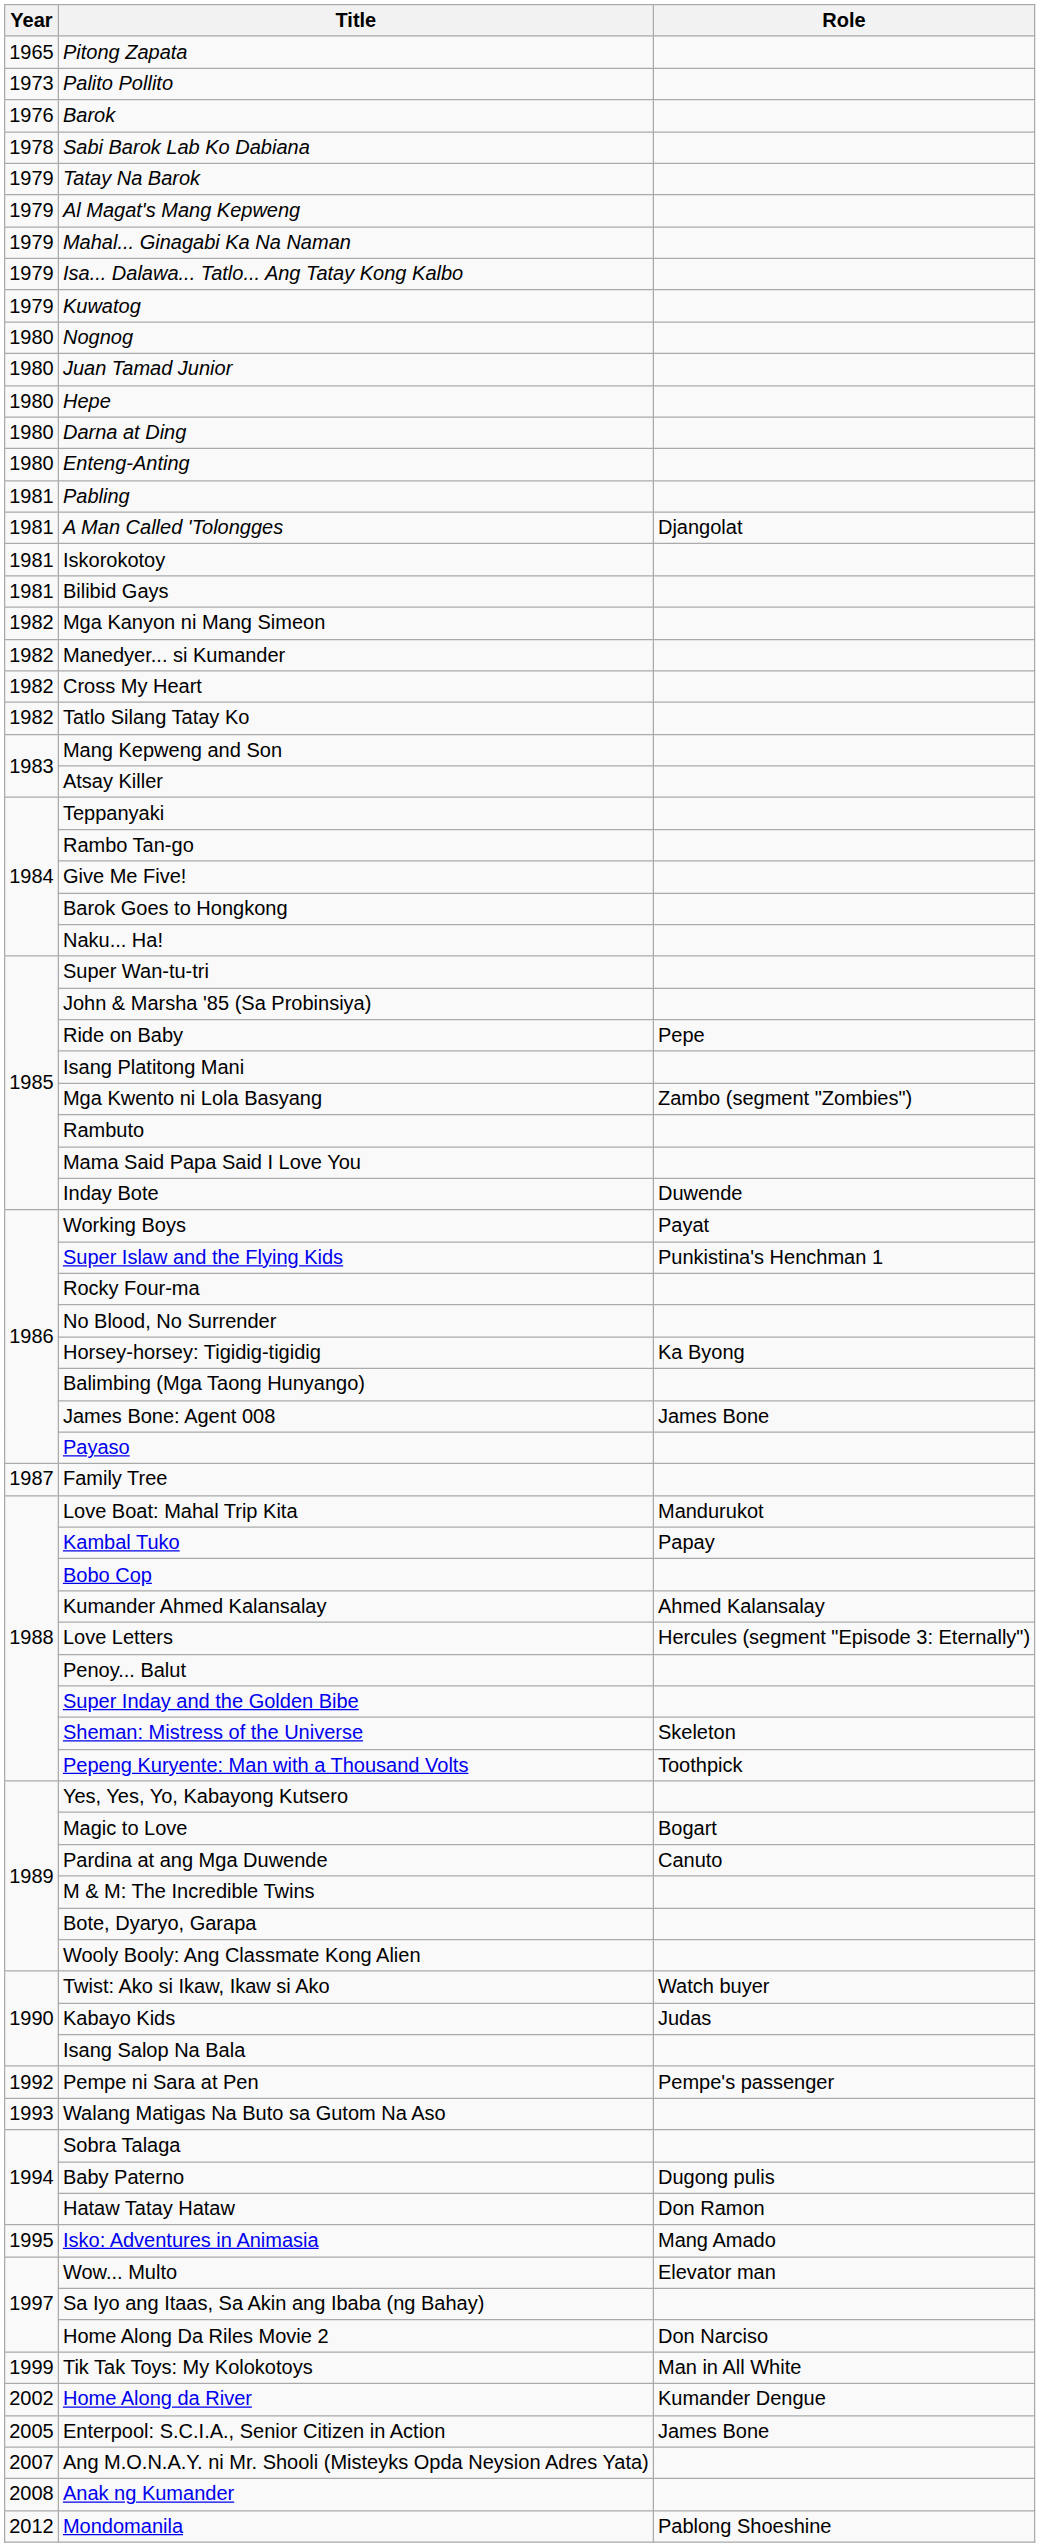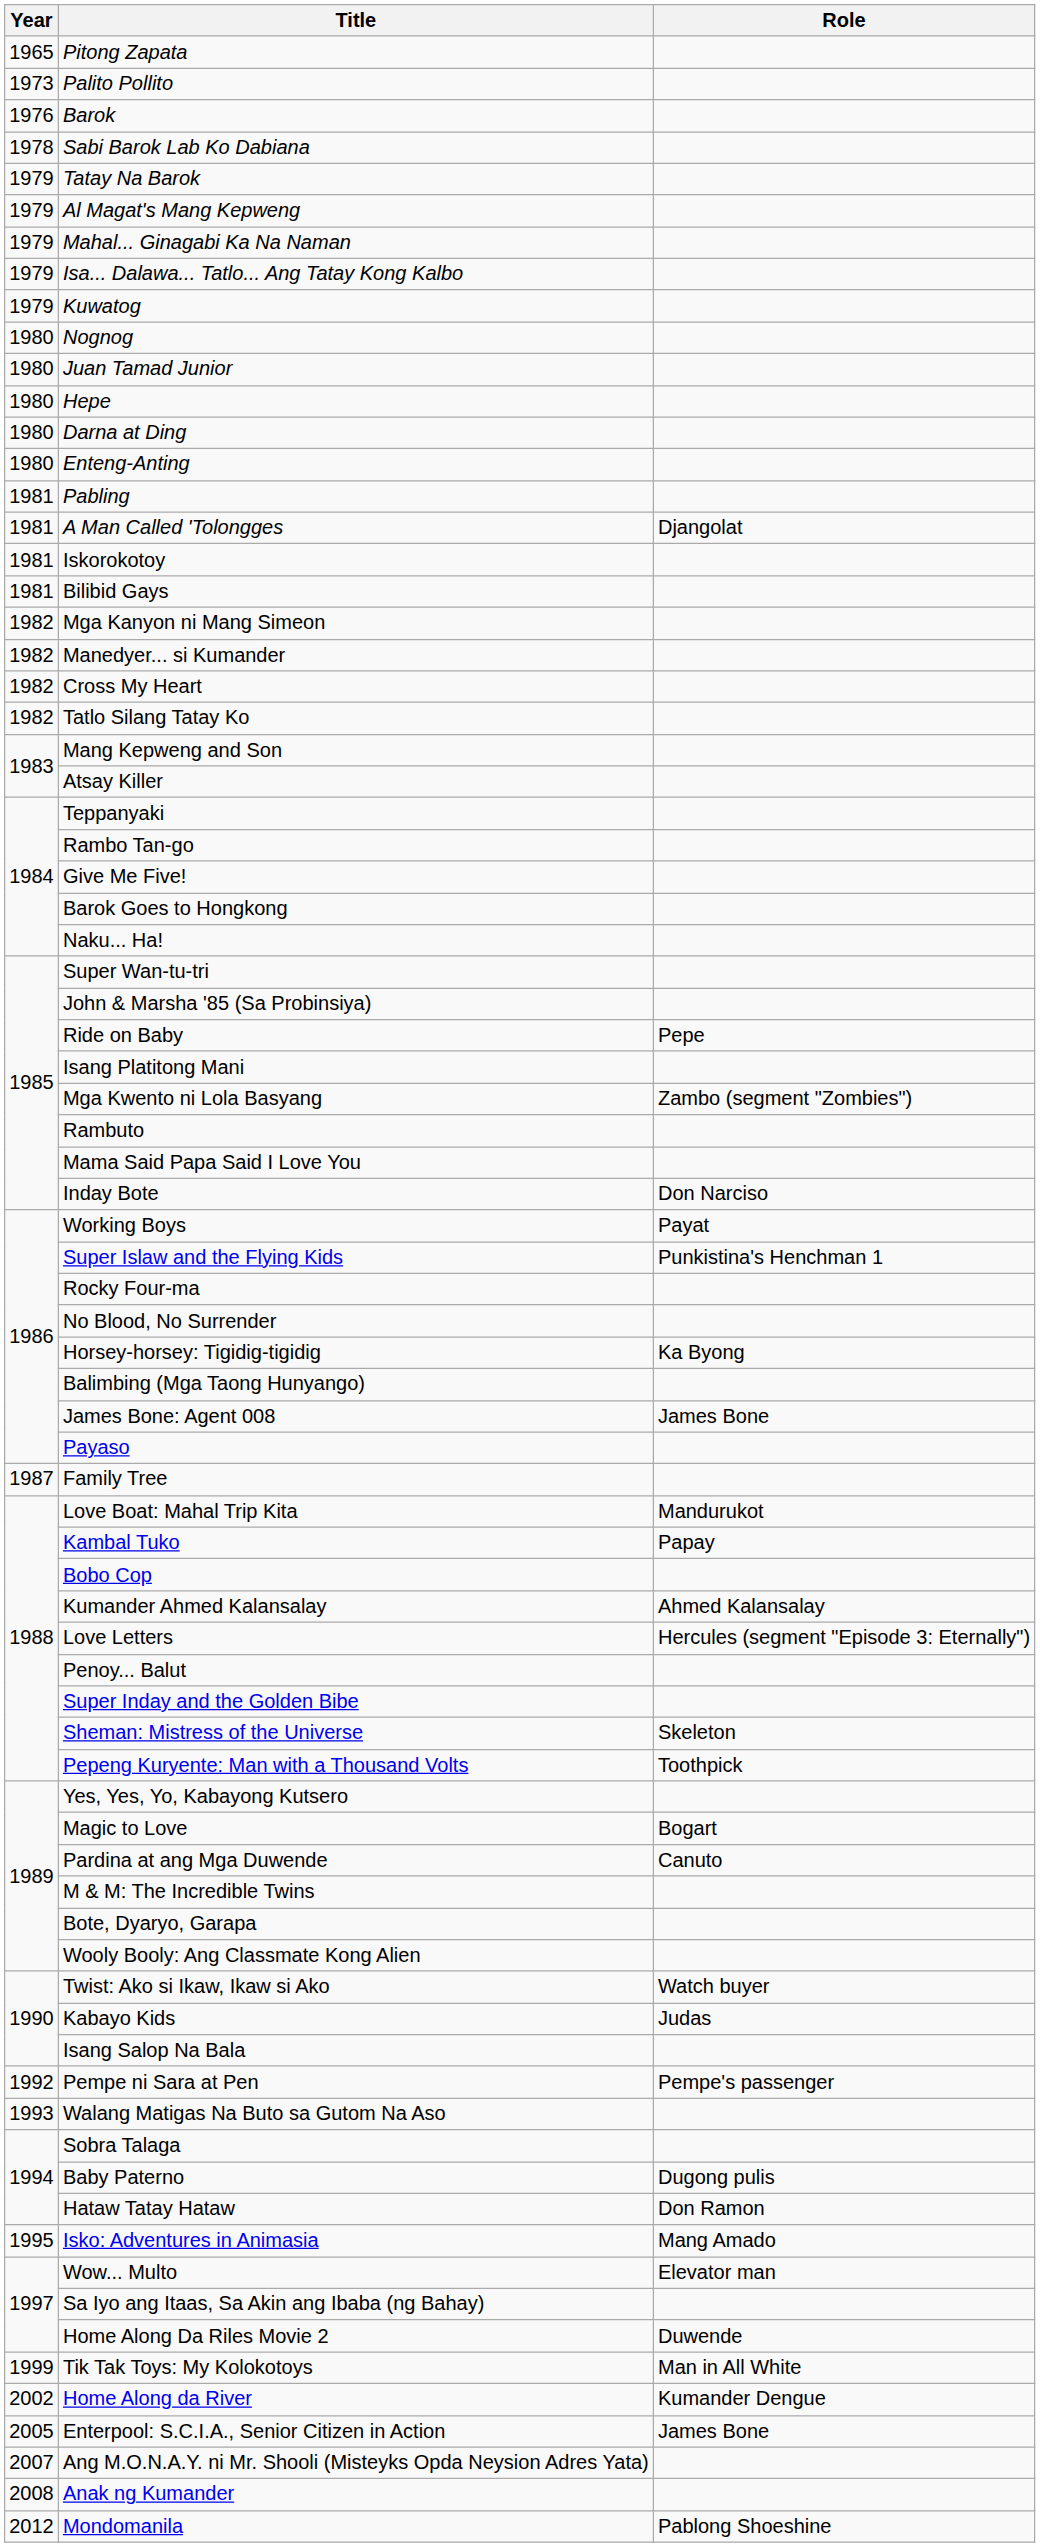Inday Bote | Role: Duwende -> Don Narciso
Home Along Da Riles Movie 2 | Role: Don Narciso -> Duwende
